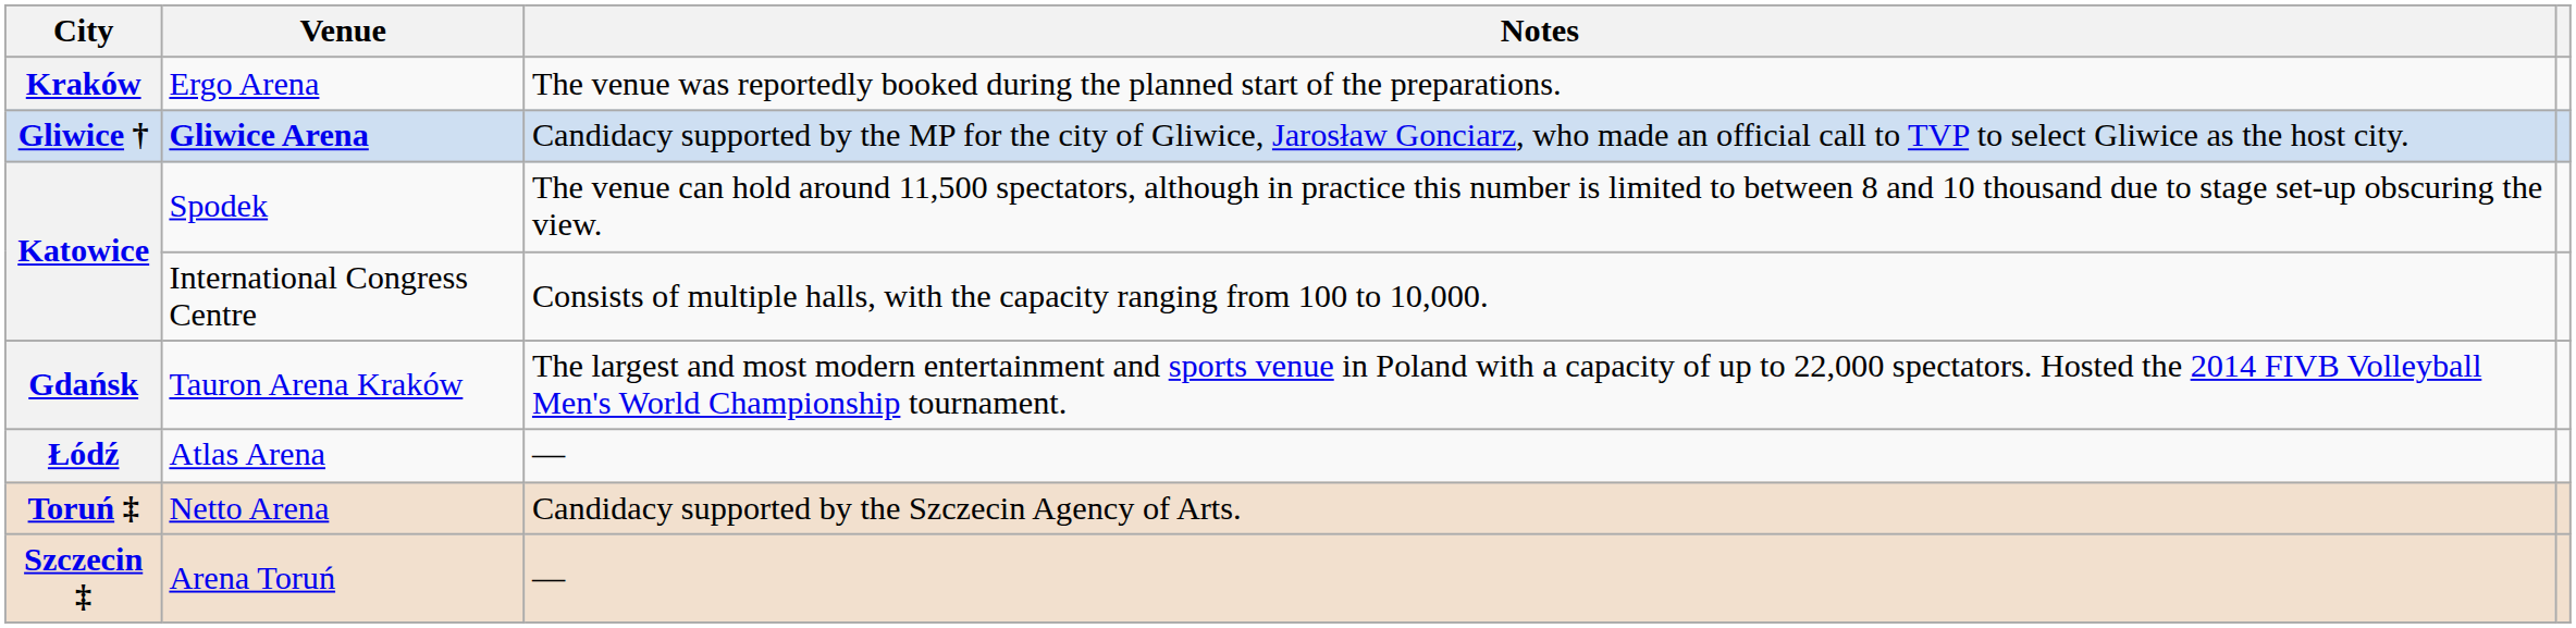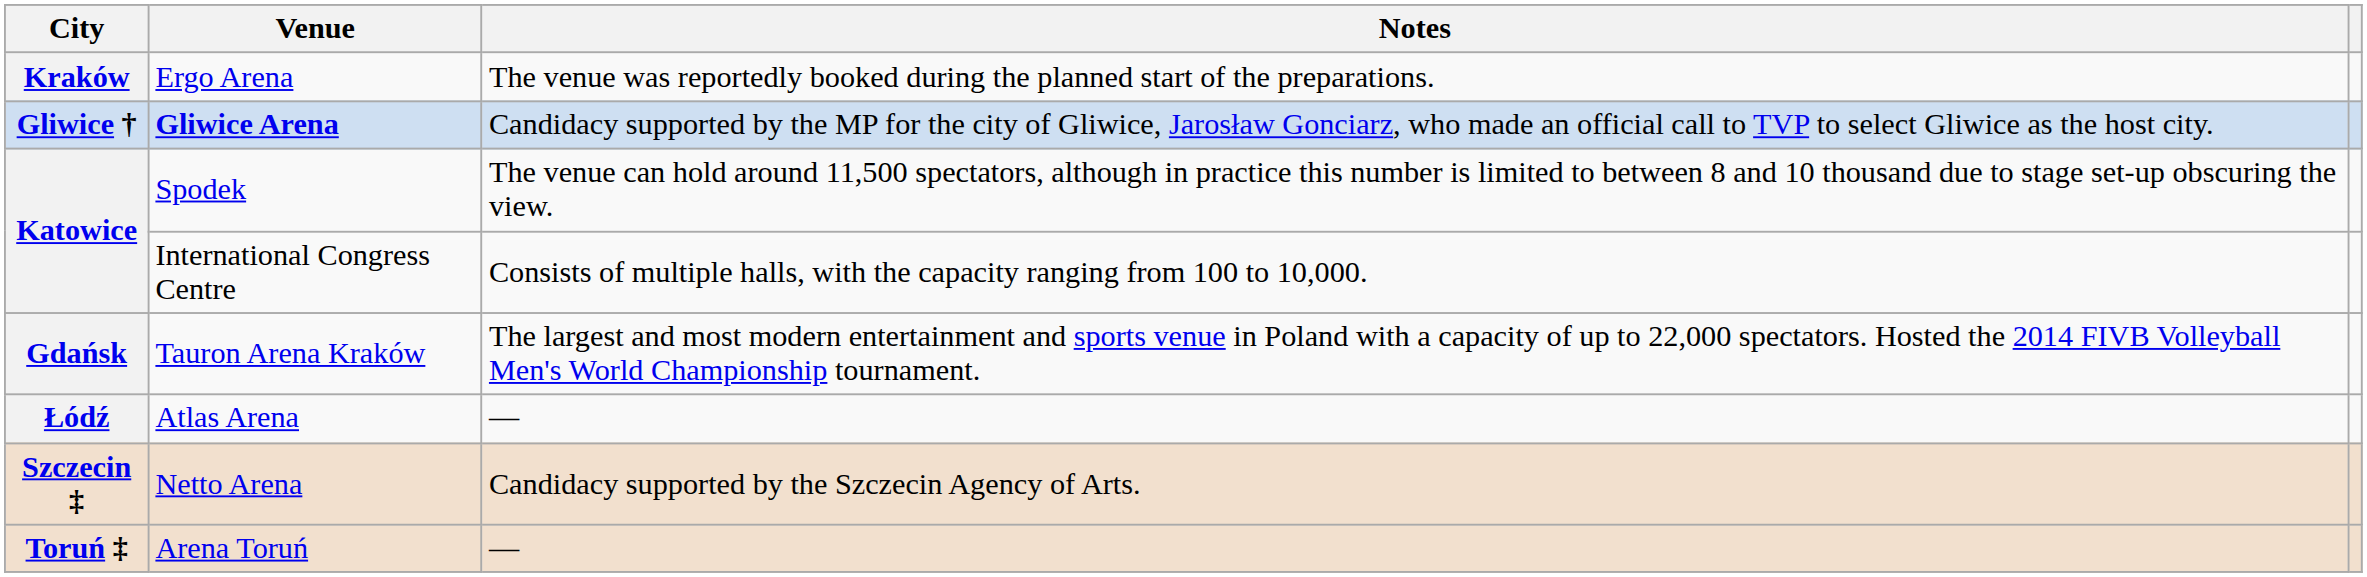Netto Arena | City: Toruń ‡ -> Szczecin ‡
Arena Toruń | City: Szczecin ‡ -> Toruń ‡
